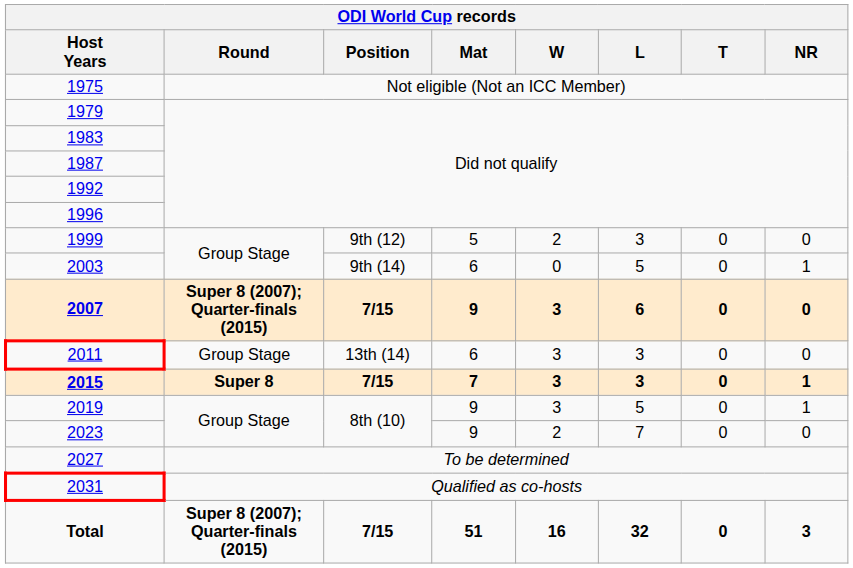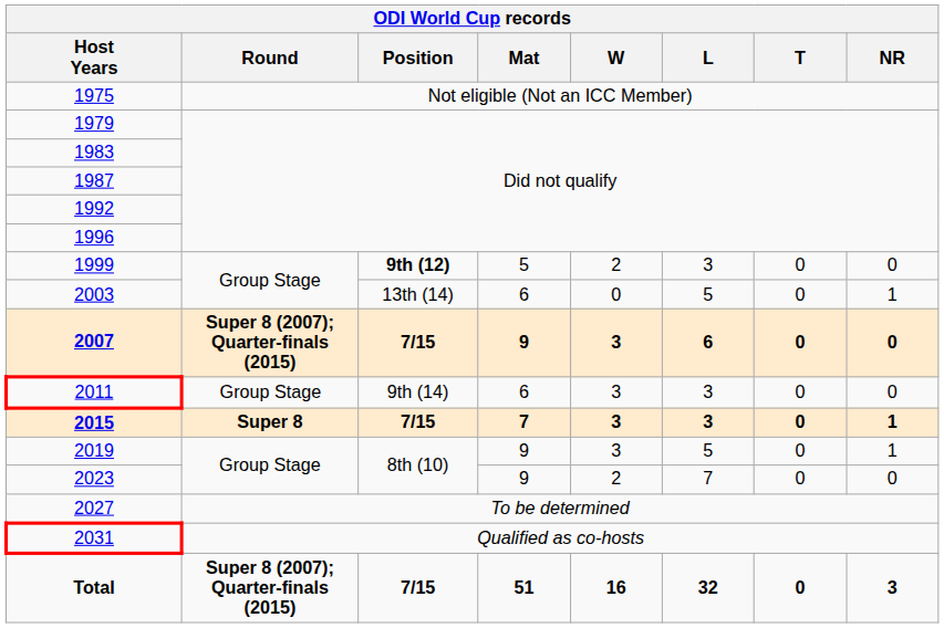1999 | Position: normal -> bold
2003 | Position: 9th (14) -> 13th (14)
2011 | Position: 13th (14) -> 9th (14)
